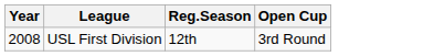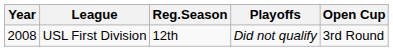+ column: Playoffs | Did not qualify
